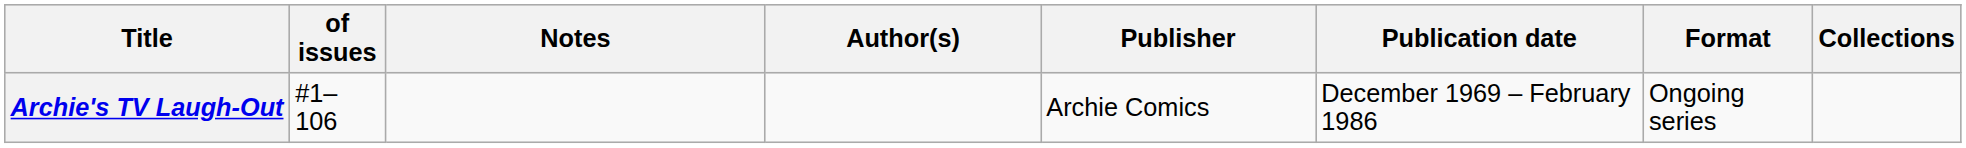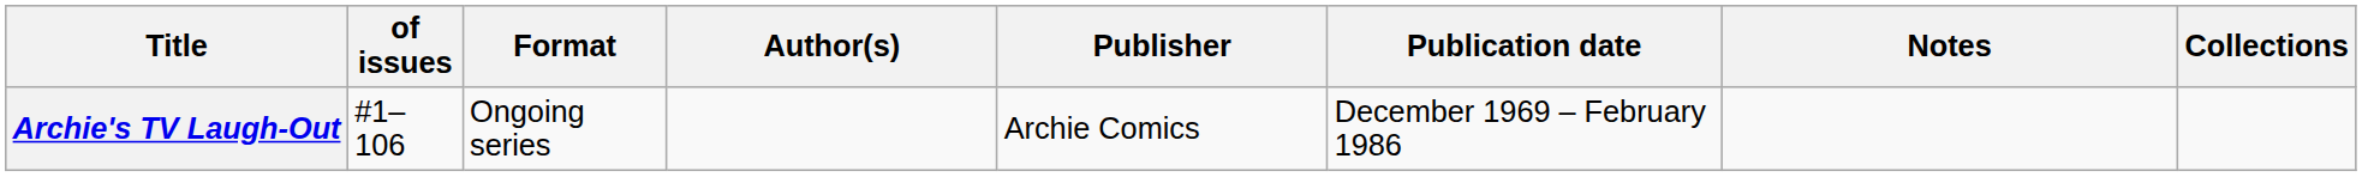columns swapped: Format <-> Notes
